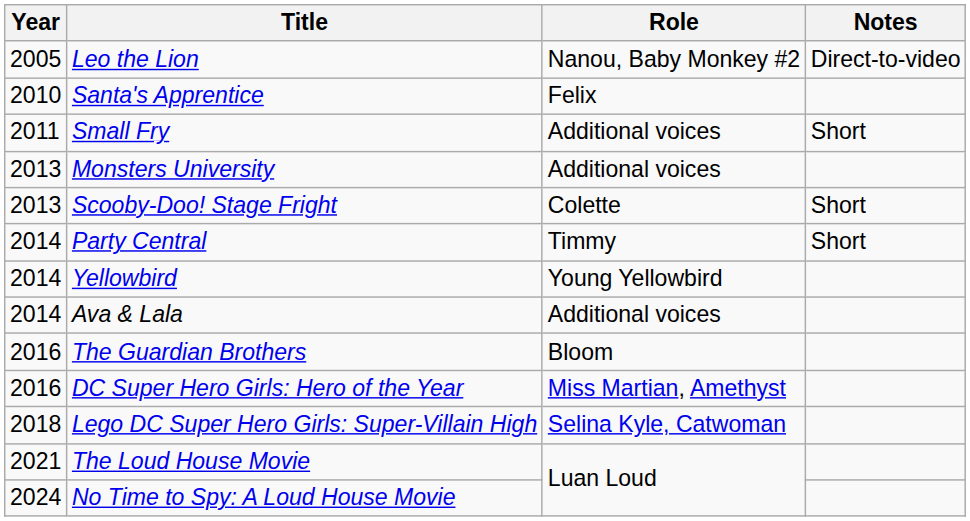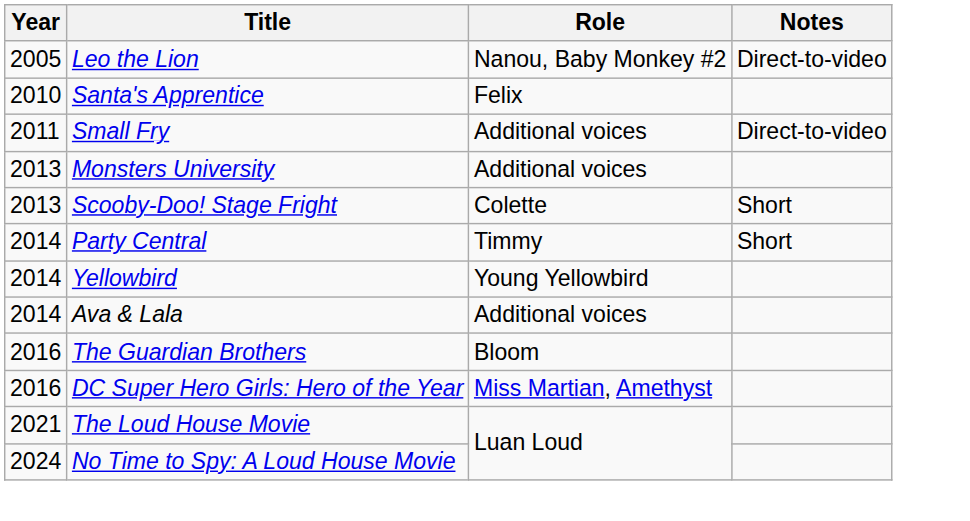Small Fry | Notes: Short -> Direct-to-video
- row: 2018 | Lego DC Super Hero Girls: Super-Villain High | Selina Kyle, Catwoman
